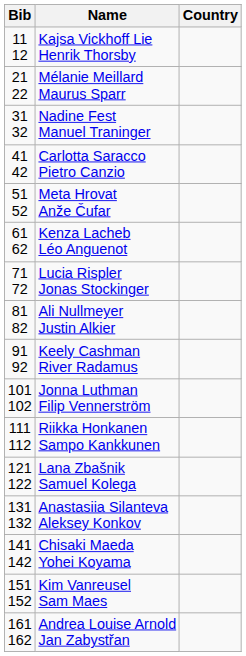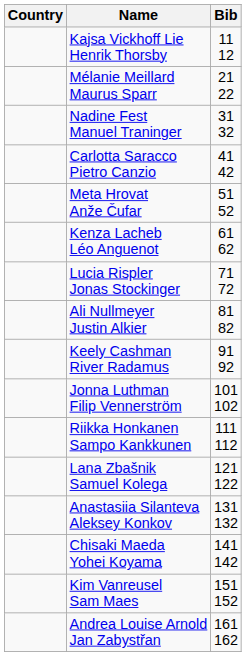columns swapped: Bib <-> Country
